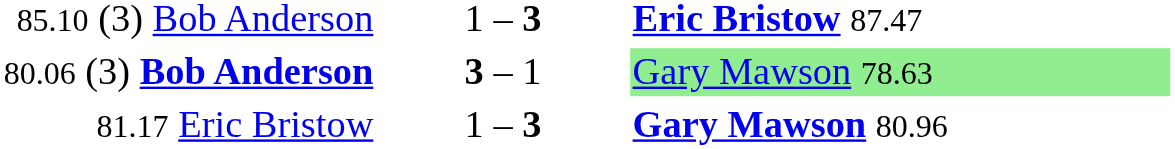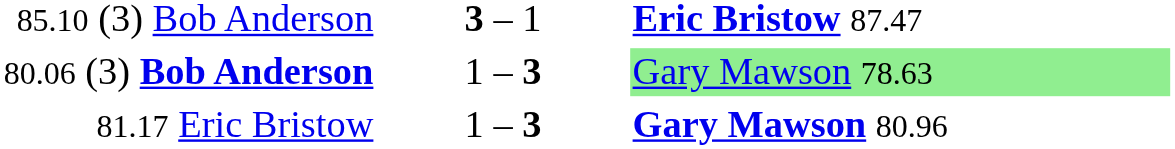85.10 (3) Bob Anderson | column 2: 1 – 3 -> 3 – 1
80.06 (3) Bob Anderson | column 2: 3 – 1 -> 1 – 3
